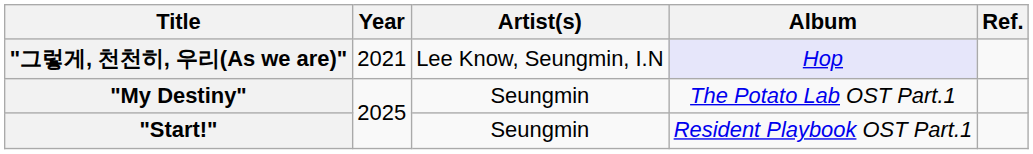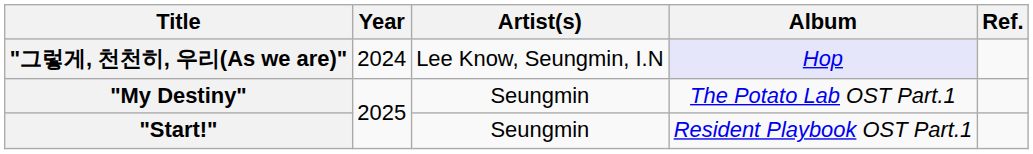"그렇게, 천천히, 우리(As we are)" | Year: 2021 -> 2024
